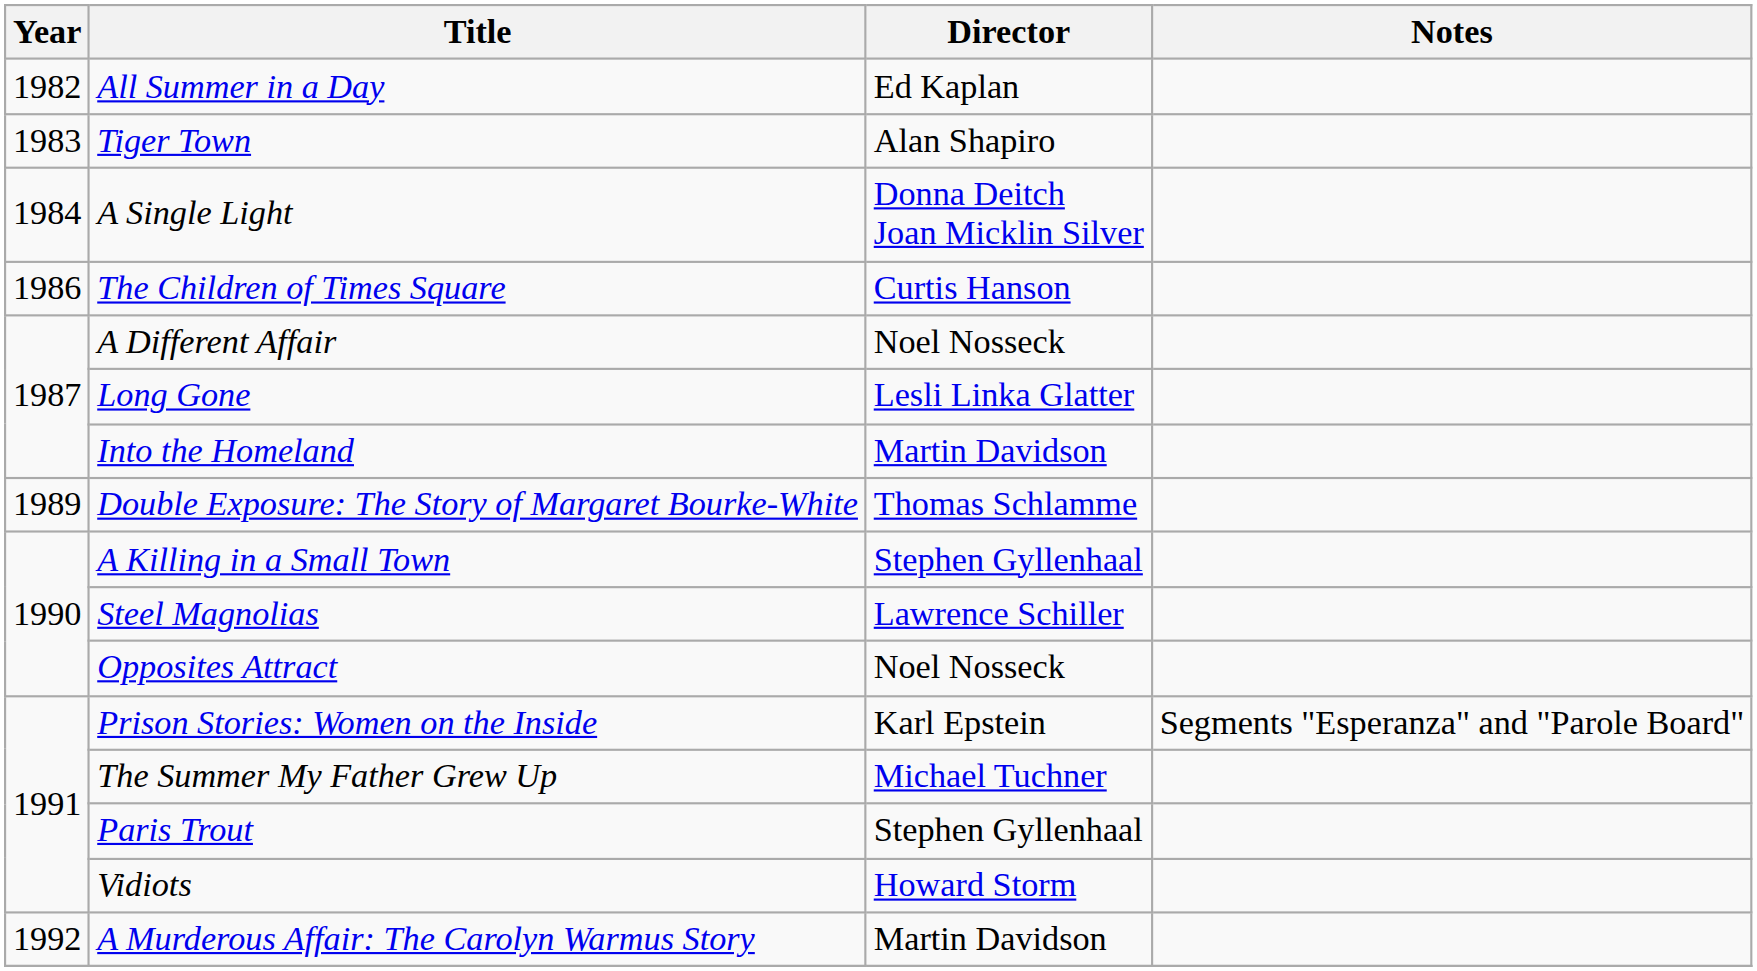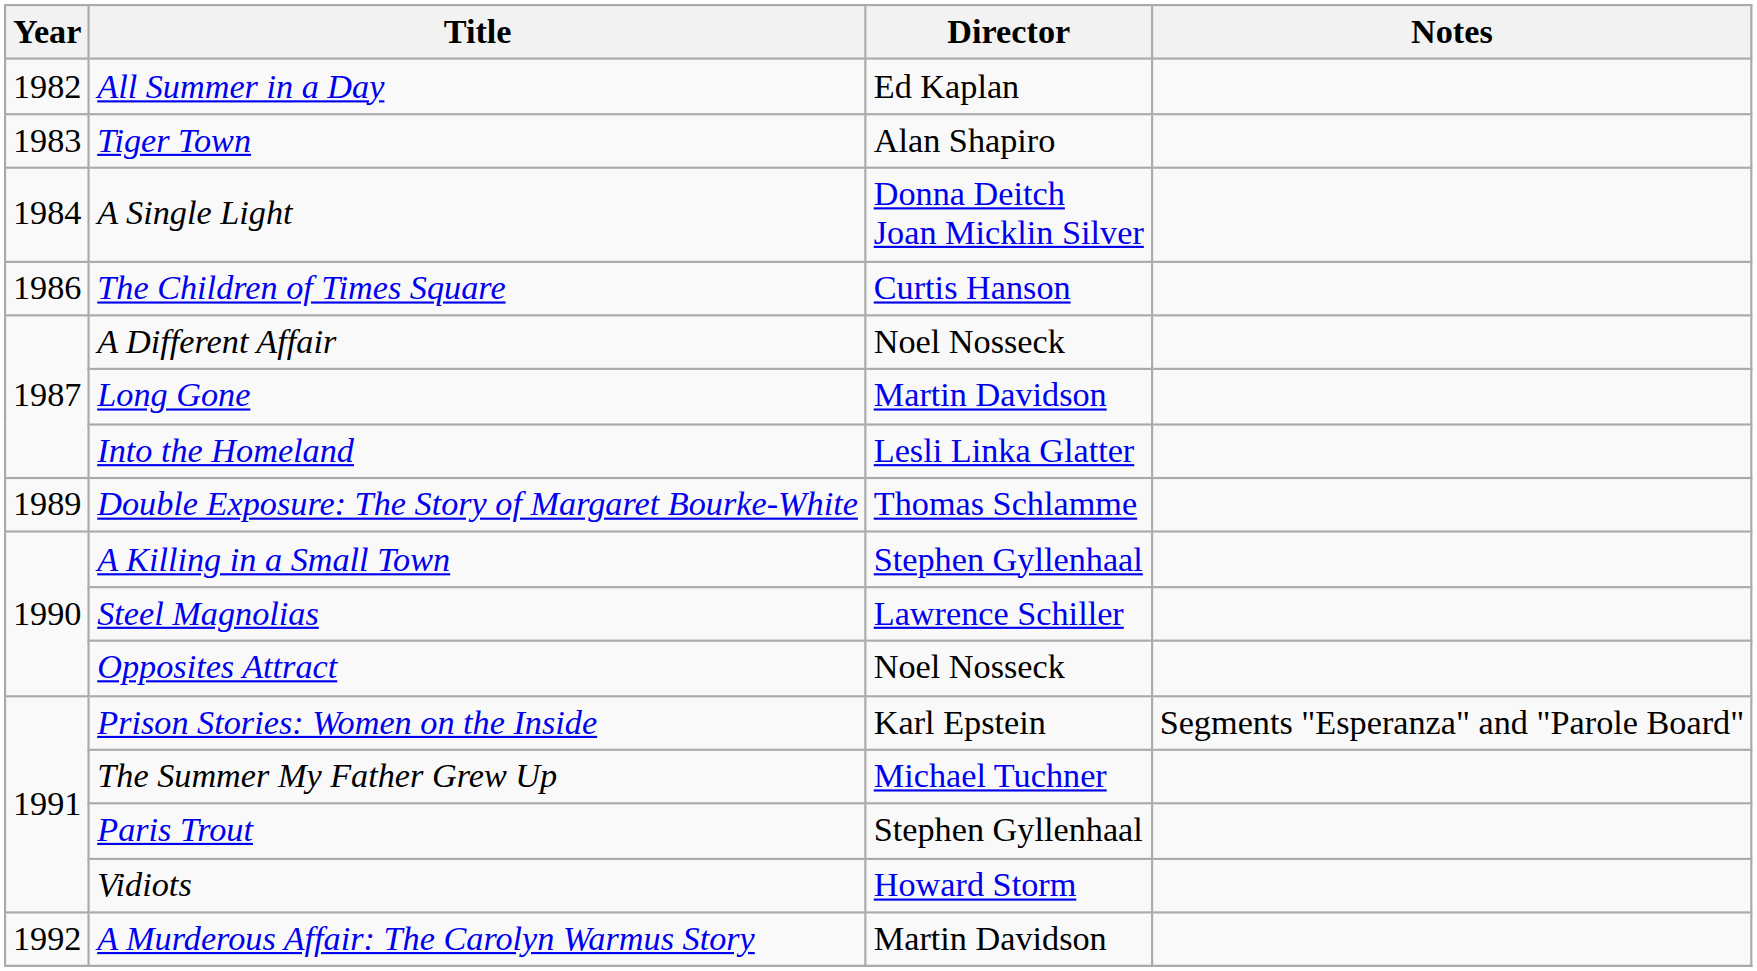Long Gone | Director: Lesli Linka Glatter -> Martin Davidson
Into the Homeland | Director: Martin Davidson -> Lesli Linka Glatter
